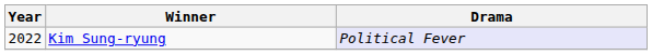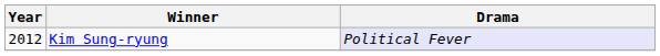Kim Sung-ryung | Year: 2022 -> 2012
